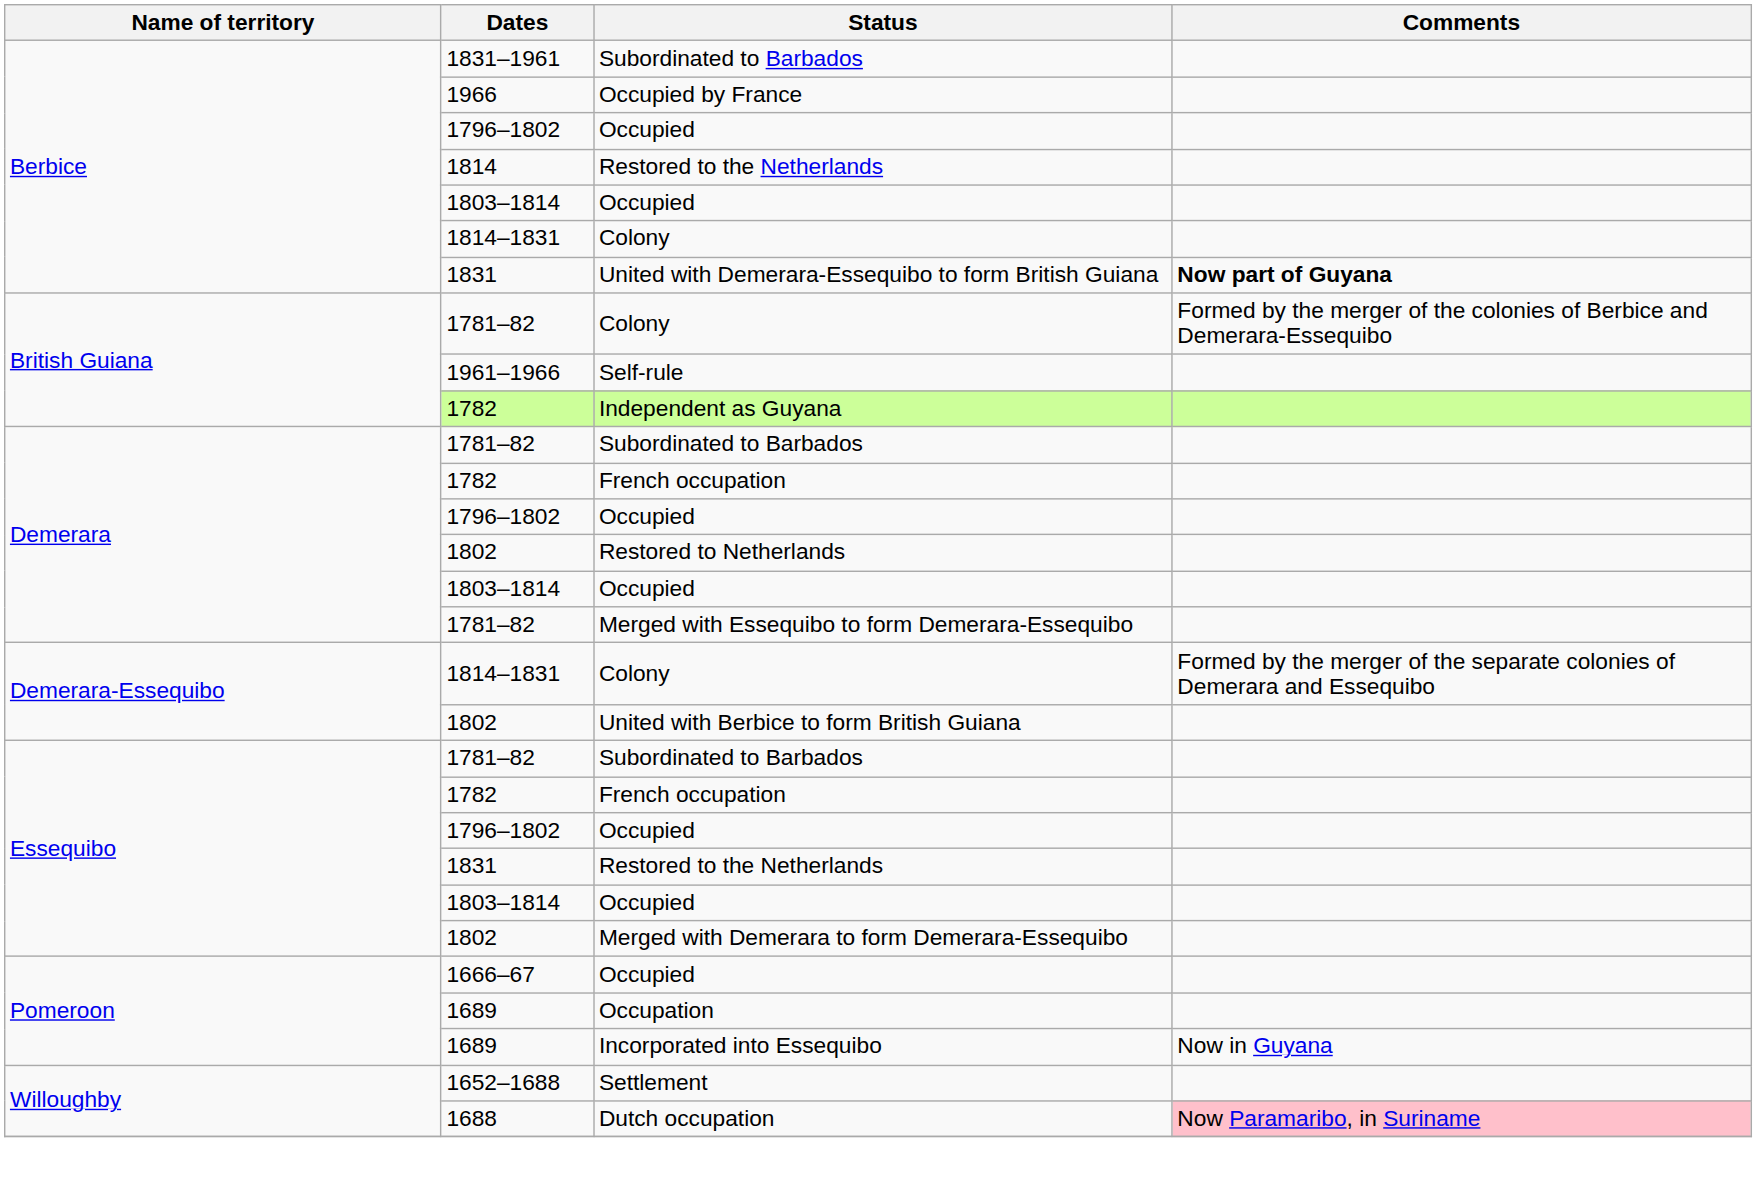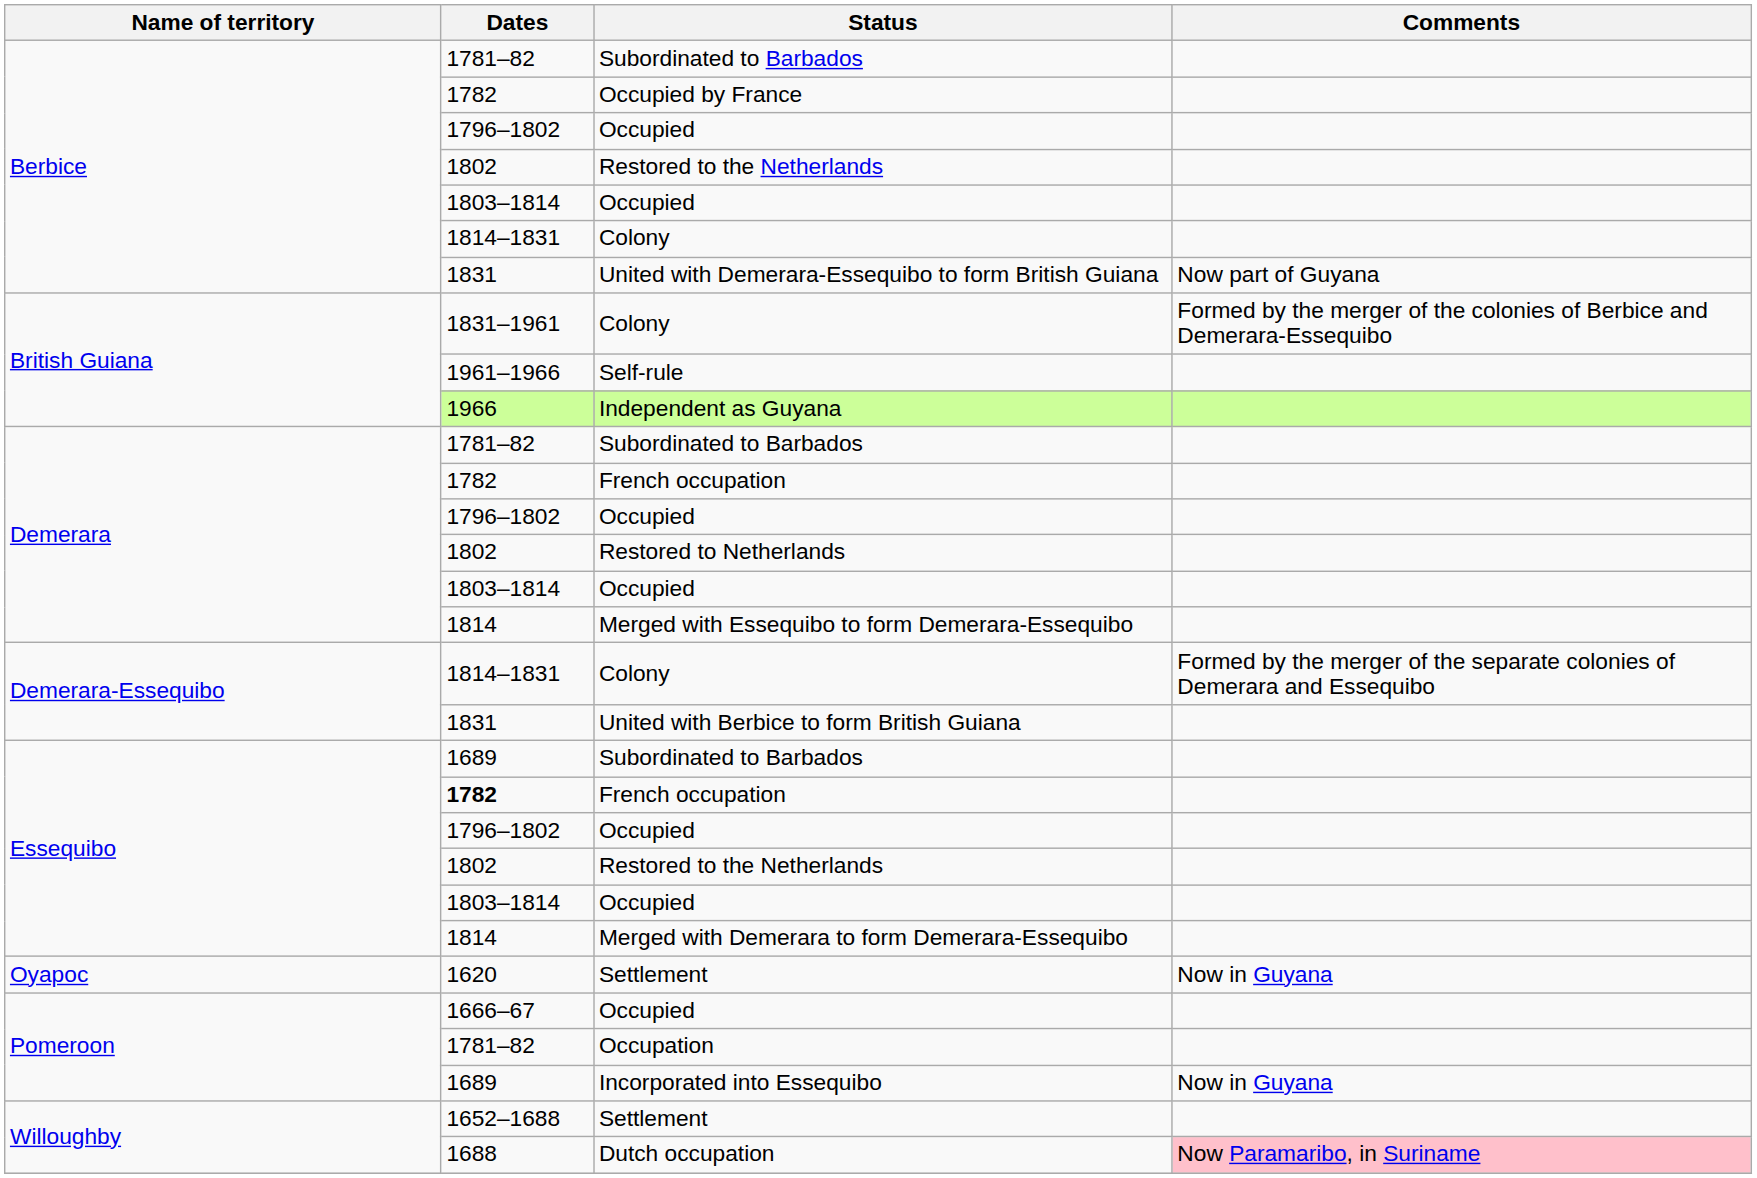Berbice / Subordinated to Barbados | Dates: 1831–1961 -> 1781–82
Occupied by France | Dates: 1966 -> 1782
Berbice / Restored to the Netherlands | Dates: 1814 -> 1802
United with Demerara-Essequibo to form British Guiana | Comments: bold -> normal
British Guiana / Colony | Dates: 1781–82 -> 1831–1961
Independent as Guyana | Dates: 1782 -> 1966
Merged with Essequibo to form Demerara-Essequibo | Dates: 1781–82 -> 1814
United with Berbice to form British Guiana | Dates: 1802 -> 1831
Essequibo / Subordinated to Barbados | Dates: 1781–82 -> 1689
Essequibo / French occupation | Dates: normal -> bold
Essequibo / Restored to the Netherlands | Dates: 1831 -> 1802
Merged with Demerara to form Demerara-Essequibo | Dates: 1802 -> 1814
+ row: Oyapoc | 1620 | Settlement | Now in Guyana
Occupation | Dates: 1689 -> 1781–82
